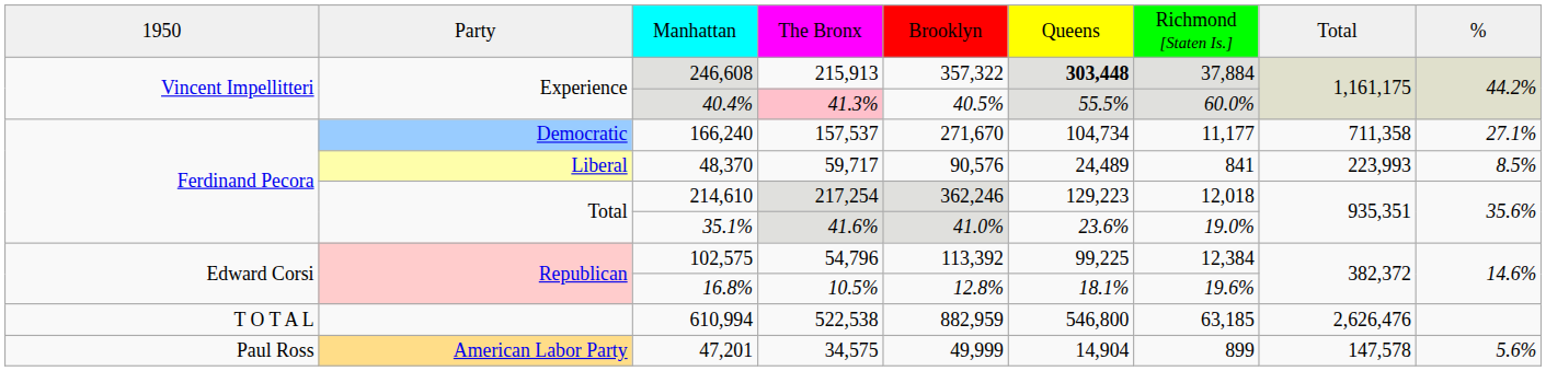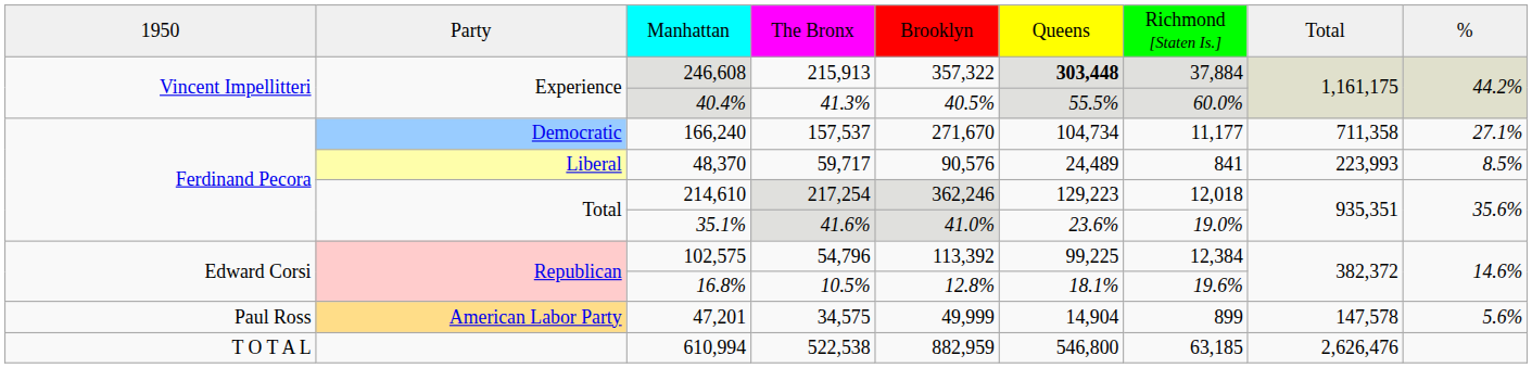40.4% | column 4: pink background -> no background
rows swapped: 47,201 <-> 610,994
